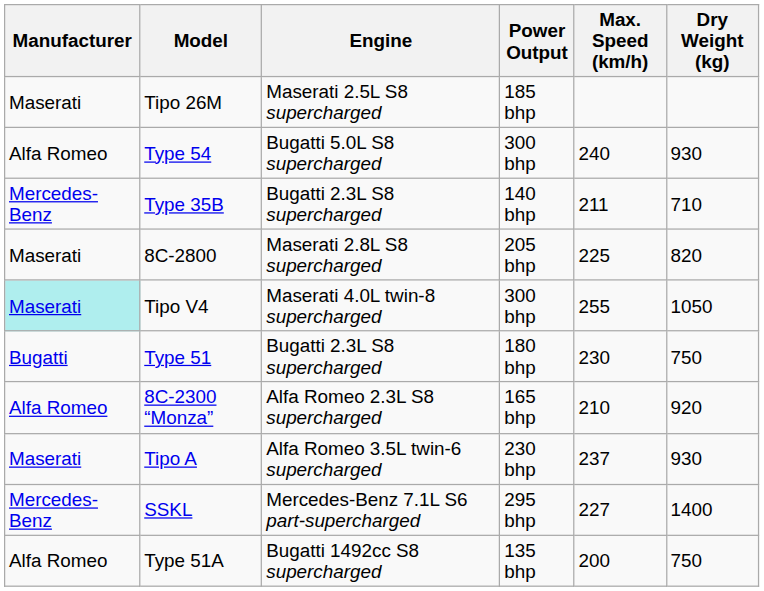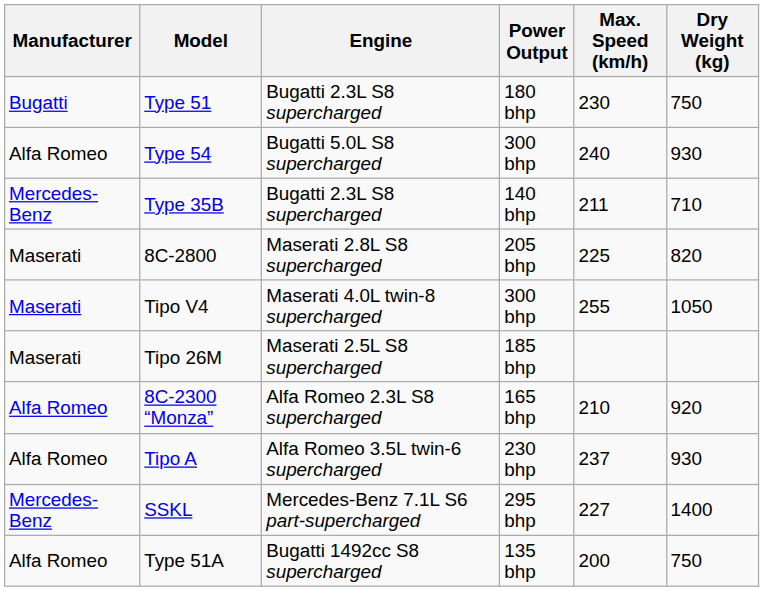rows swapped: Type 51 <-> Tipo 26M
Tipo V4 | Manufacturer: paleturquoise background -> no background
Tipo A | Manufacturer: Maserati -> Alfa Romeo
